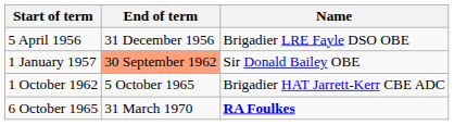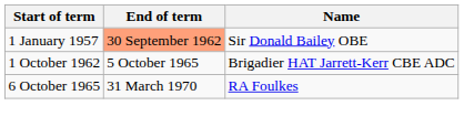- row: 5 April 1956 | 31 December 1956 | Brigadier LRE Fayle DSO OBE
6 October 1965 | Name: bold -> normal
